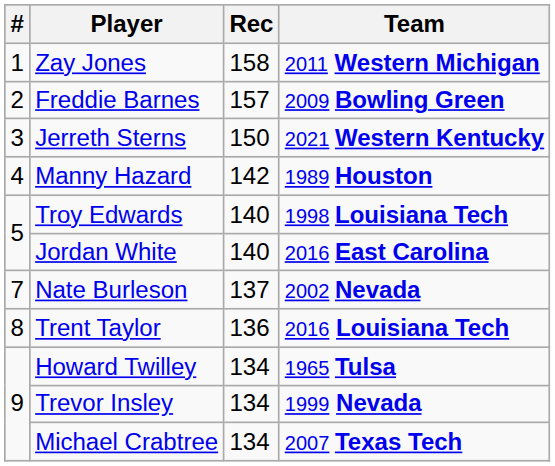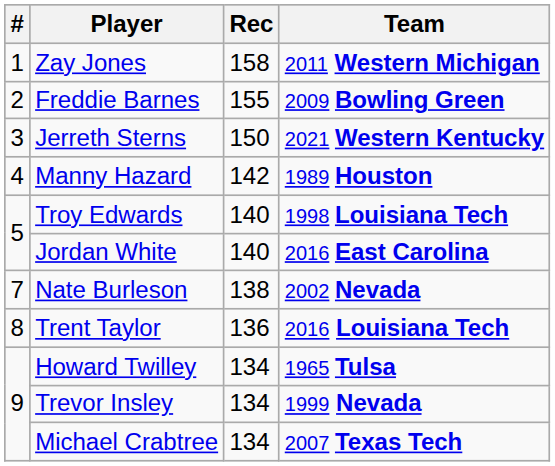Freddie Barnes | Rec: 157 -> 155
Nate Burleson | Rec: 137 -> 138
